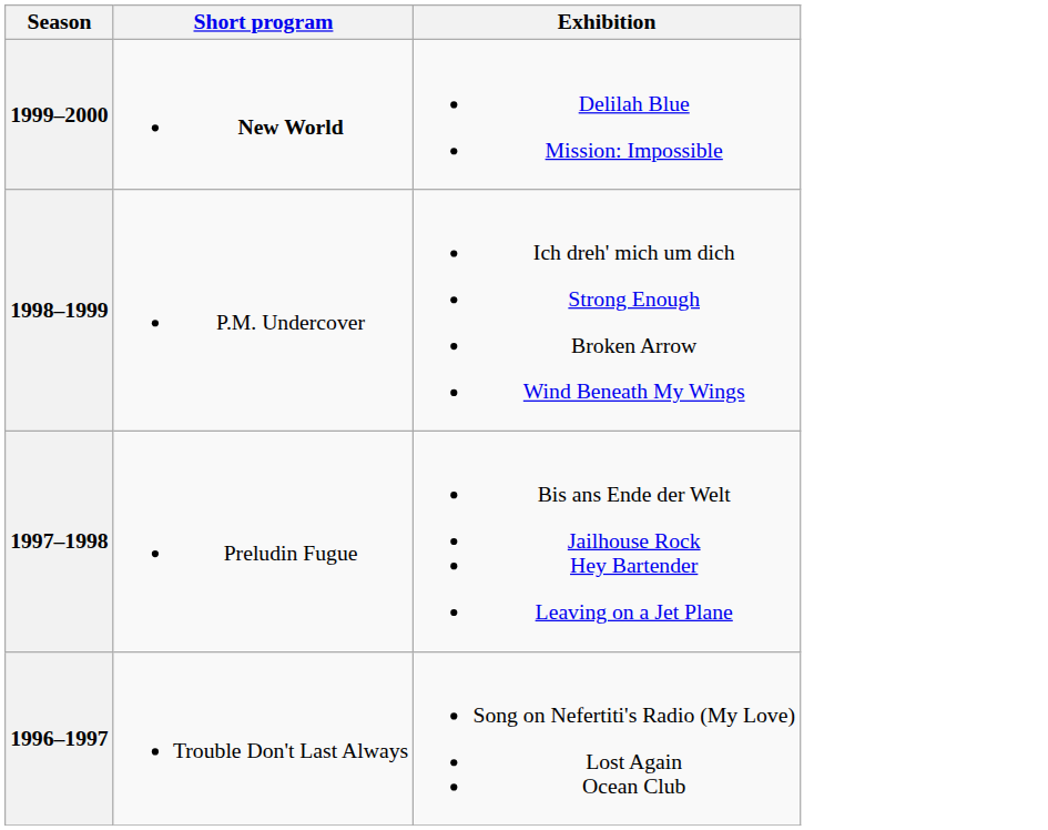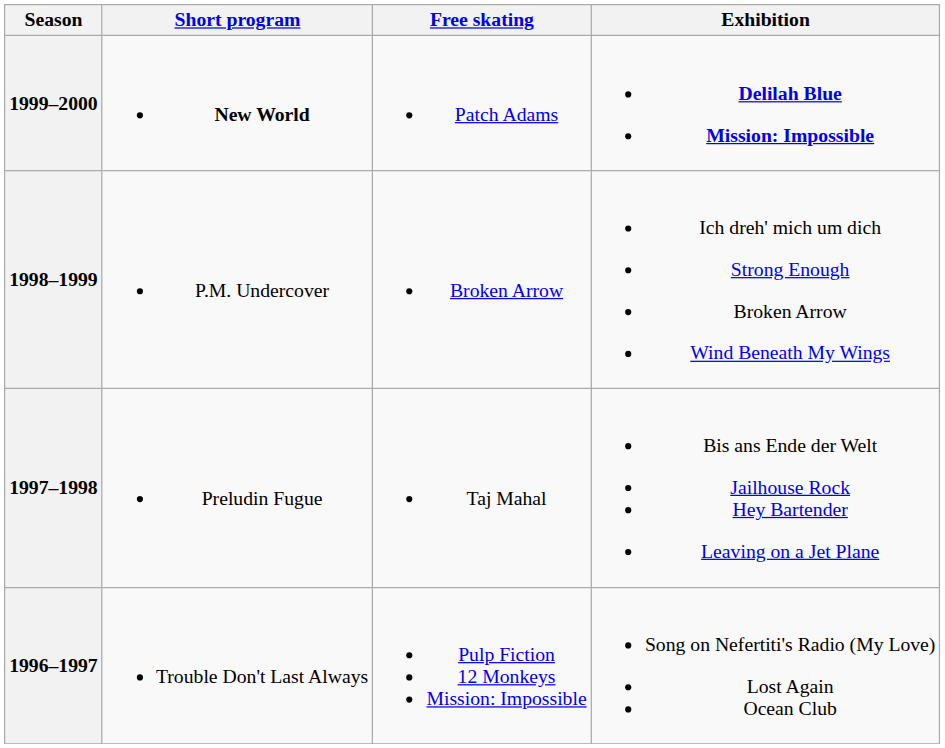+ column: Free skating | Patch Adams | Broken Arrow | Taj Mahal | Pulp Fiction 12 Monkeys Mission: Impossible
1999–2000 | Exhibition: normal -> bold
